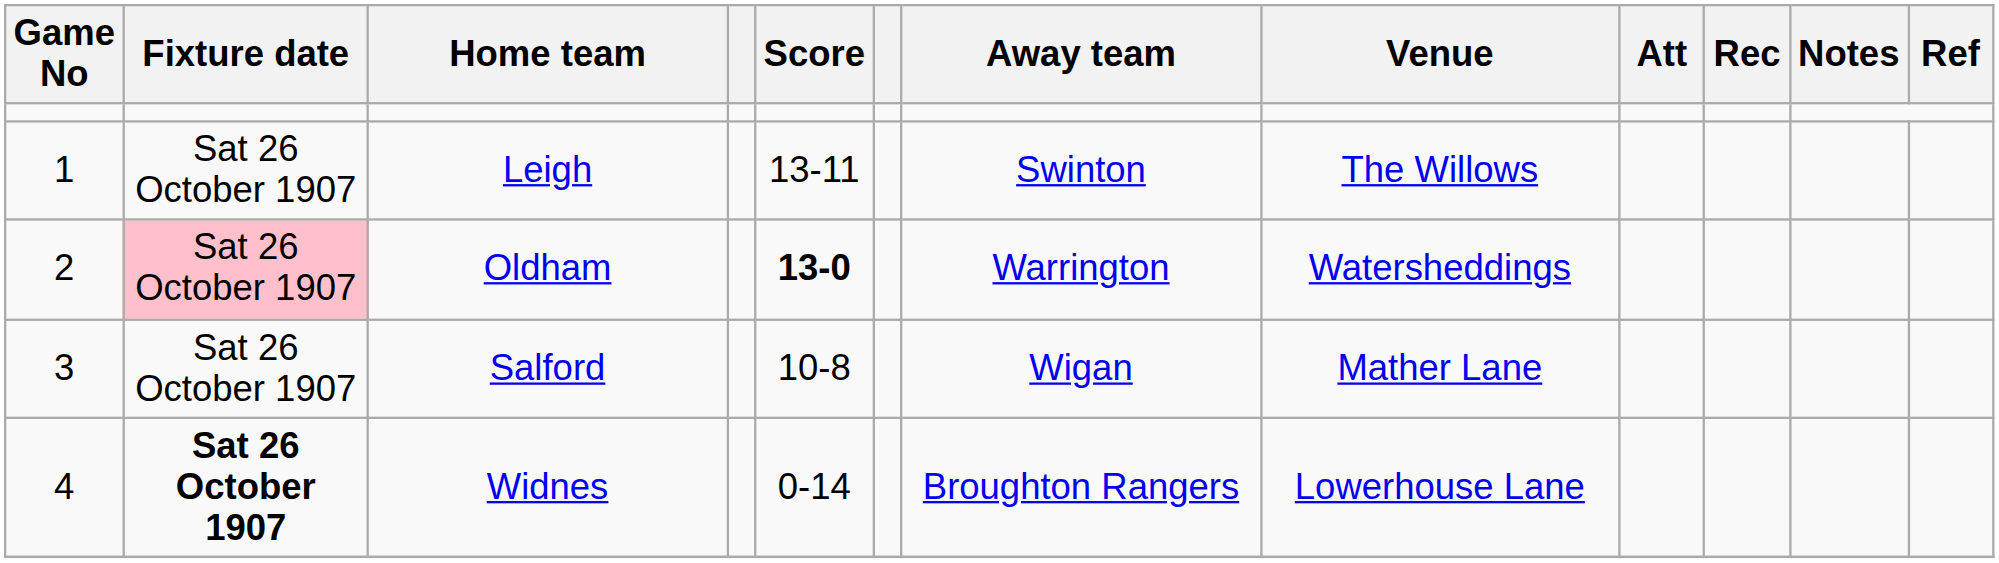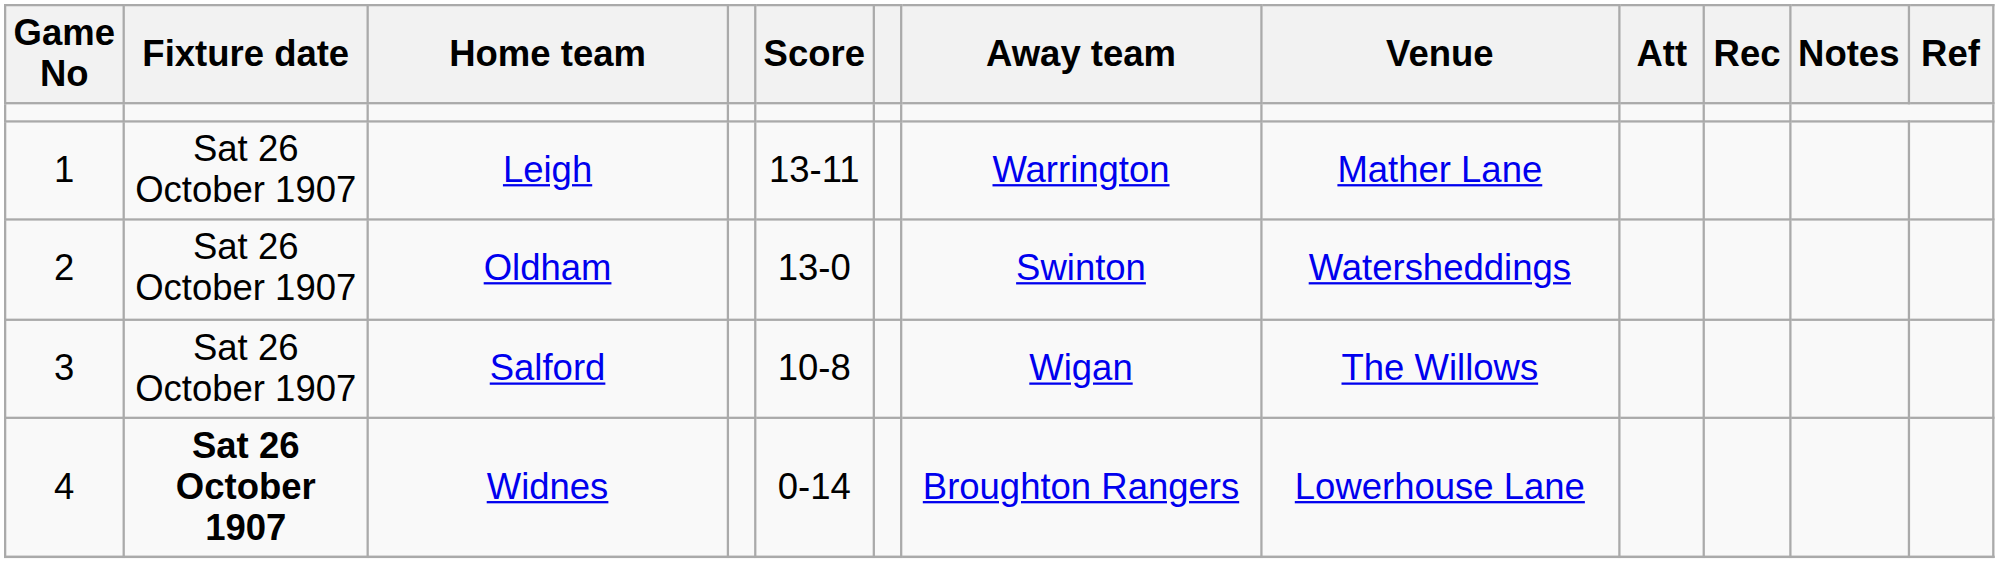Leigh | Away team: Swinton -> Warrington
Leigh | Venue: The Willows -> Mather Lane
Oldham | Fixture date: pink background -> no background
Oldham | Score: bold -> normal
Oldham | Away team: Warrington -> Swinton
Salford | Venue: Mather Lane -> The Willows
